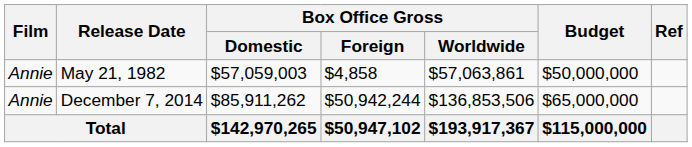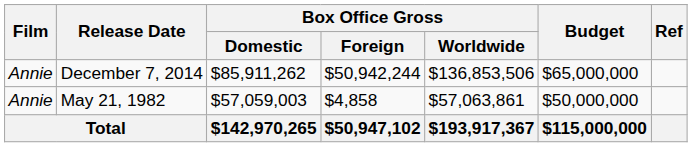rows swapped: May 21, 1982 <-> December 7, 2014
